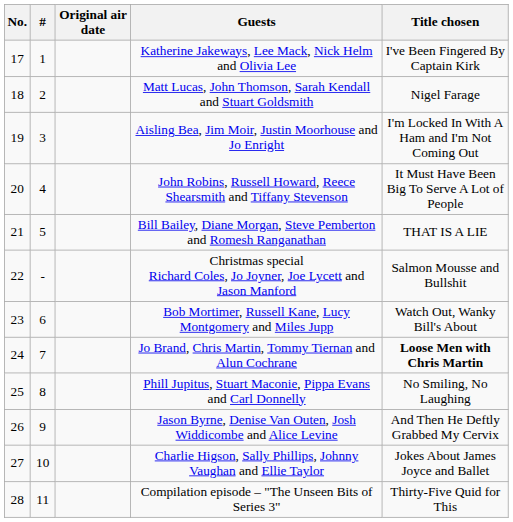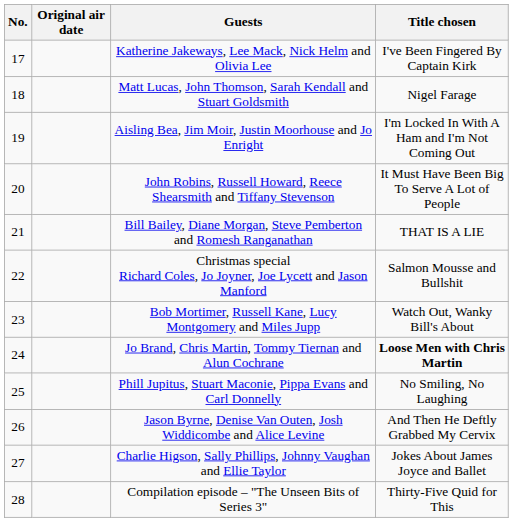- column: # | 1 | 2 | 3 | 4 | 5 | - | 6 | 7 | 8 | 9 | 10 | 11
